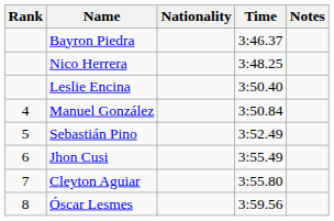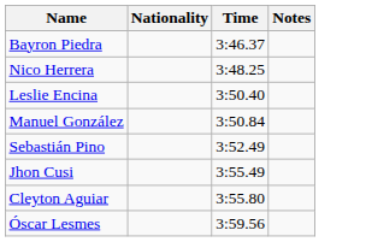- column: Rank | 4 | 5 | 6 | 7 | 8
